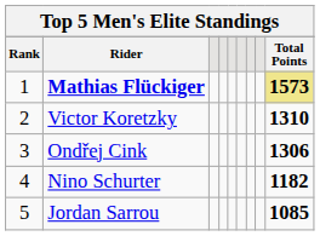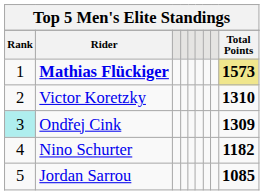Ondřej Cink | Rank: no background -> paleturquoise background
Ondřej Cink | Total Points: 1306 -> 1309
